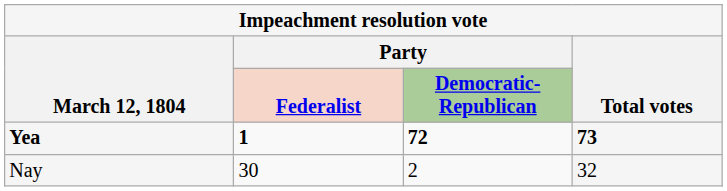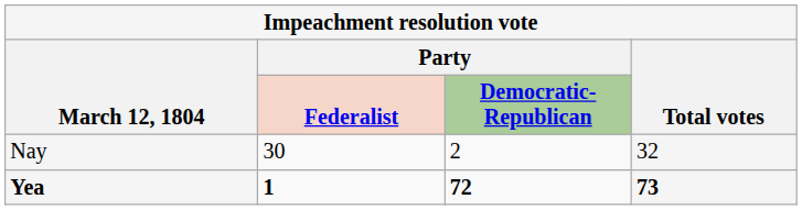rows swapped: Yea <-> Nay
